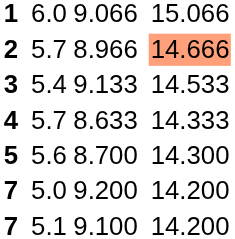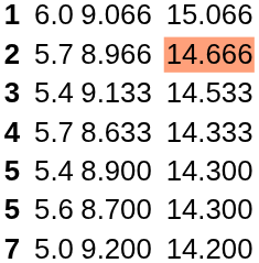+ row: 5 | 5.4 | 8.900 | 14.300
- row: 7 | 5.1 | 9.100 | 14.200
